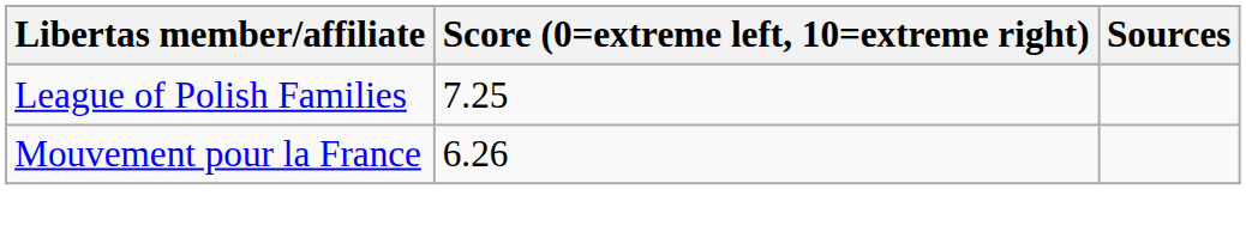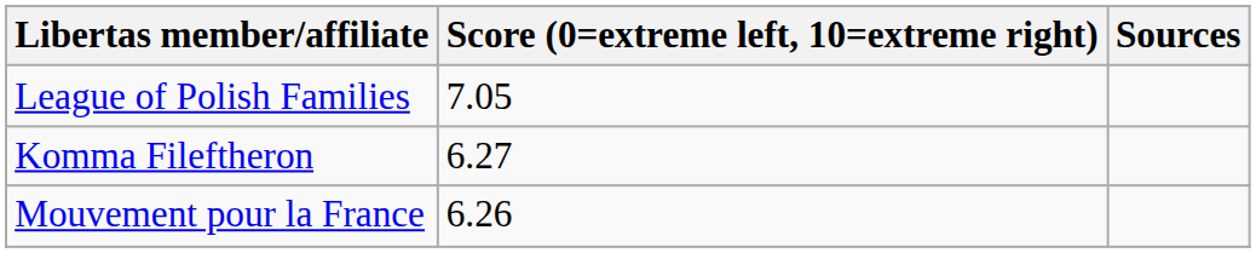League of Polish Families | Score (0=extreme left, 10=extreme right): 7.25 -> 7.05
+ row: Komma Fileftheron | 6.27
